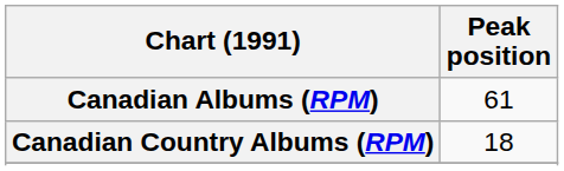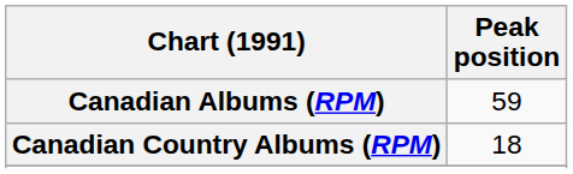Canadian Albums (RPM) | Peak position: 61 -> 59
